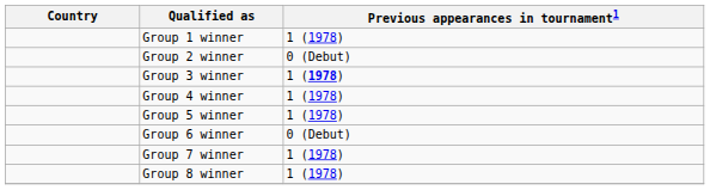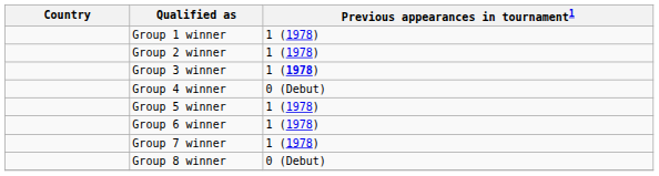Group 2 winner | Previous appearances in tournament1: 0 (Debut) -> 1 (1978)
Group 4 winner | Previous appearances in tournament1: 1 (1978) -> 0 (Debut)
Group 6 winner | Previous appearances in tournament1: 0 (Debut) -> 1 (1978)
Group 8 winner | Previous appearances in tournament1: 1 (1978) -> 0 (Debut)
